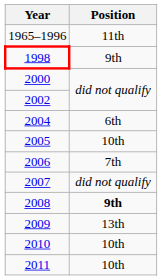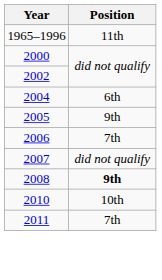- row: 1998 | 9th
2005 | Position: 10th -> 9th
- row: 2009 | 13th
2011 | Position: 10th -> 7th
